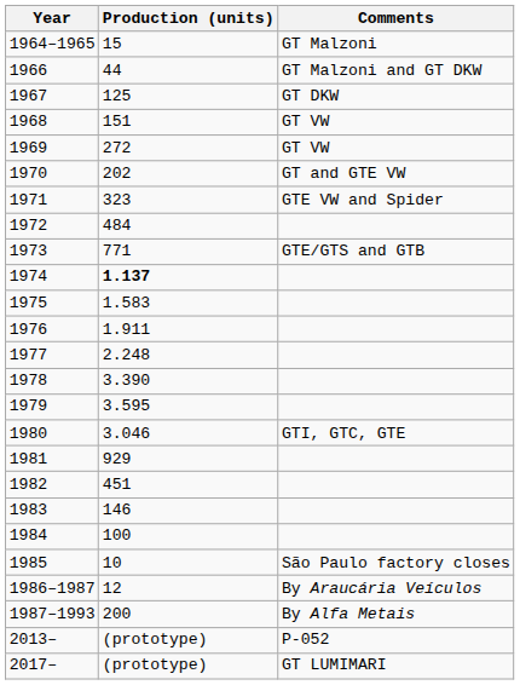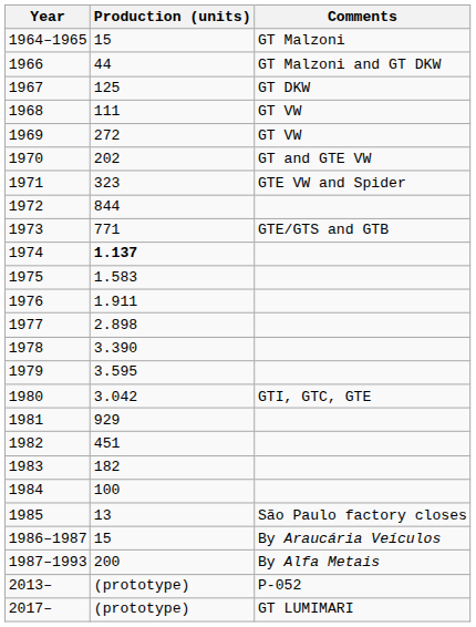1968 | Production (units): 151 -> 111
1972 | Production (units): 484 -> 844
1977 | Production (units): 2.248 -> 2.898
1980 | Production (units): 3.046 -> 3.042
1983 | Production (units): 146 -> 182
1985 | Production (units): 10 -> 13
1986–1987 | Production (units): 12 -> 15
